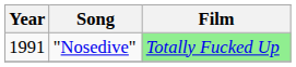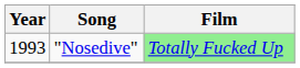"Nosedive" | Year: 1991 -> 1993
